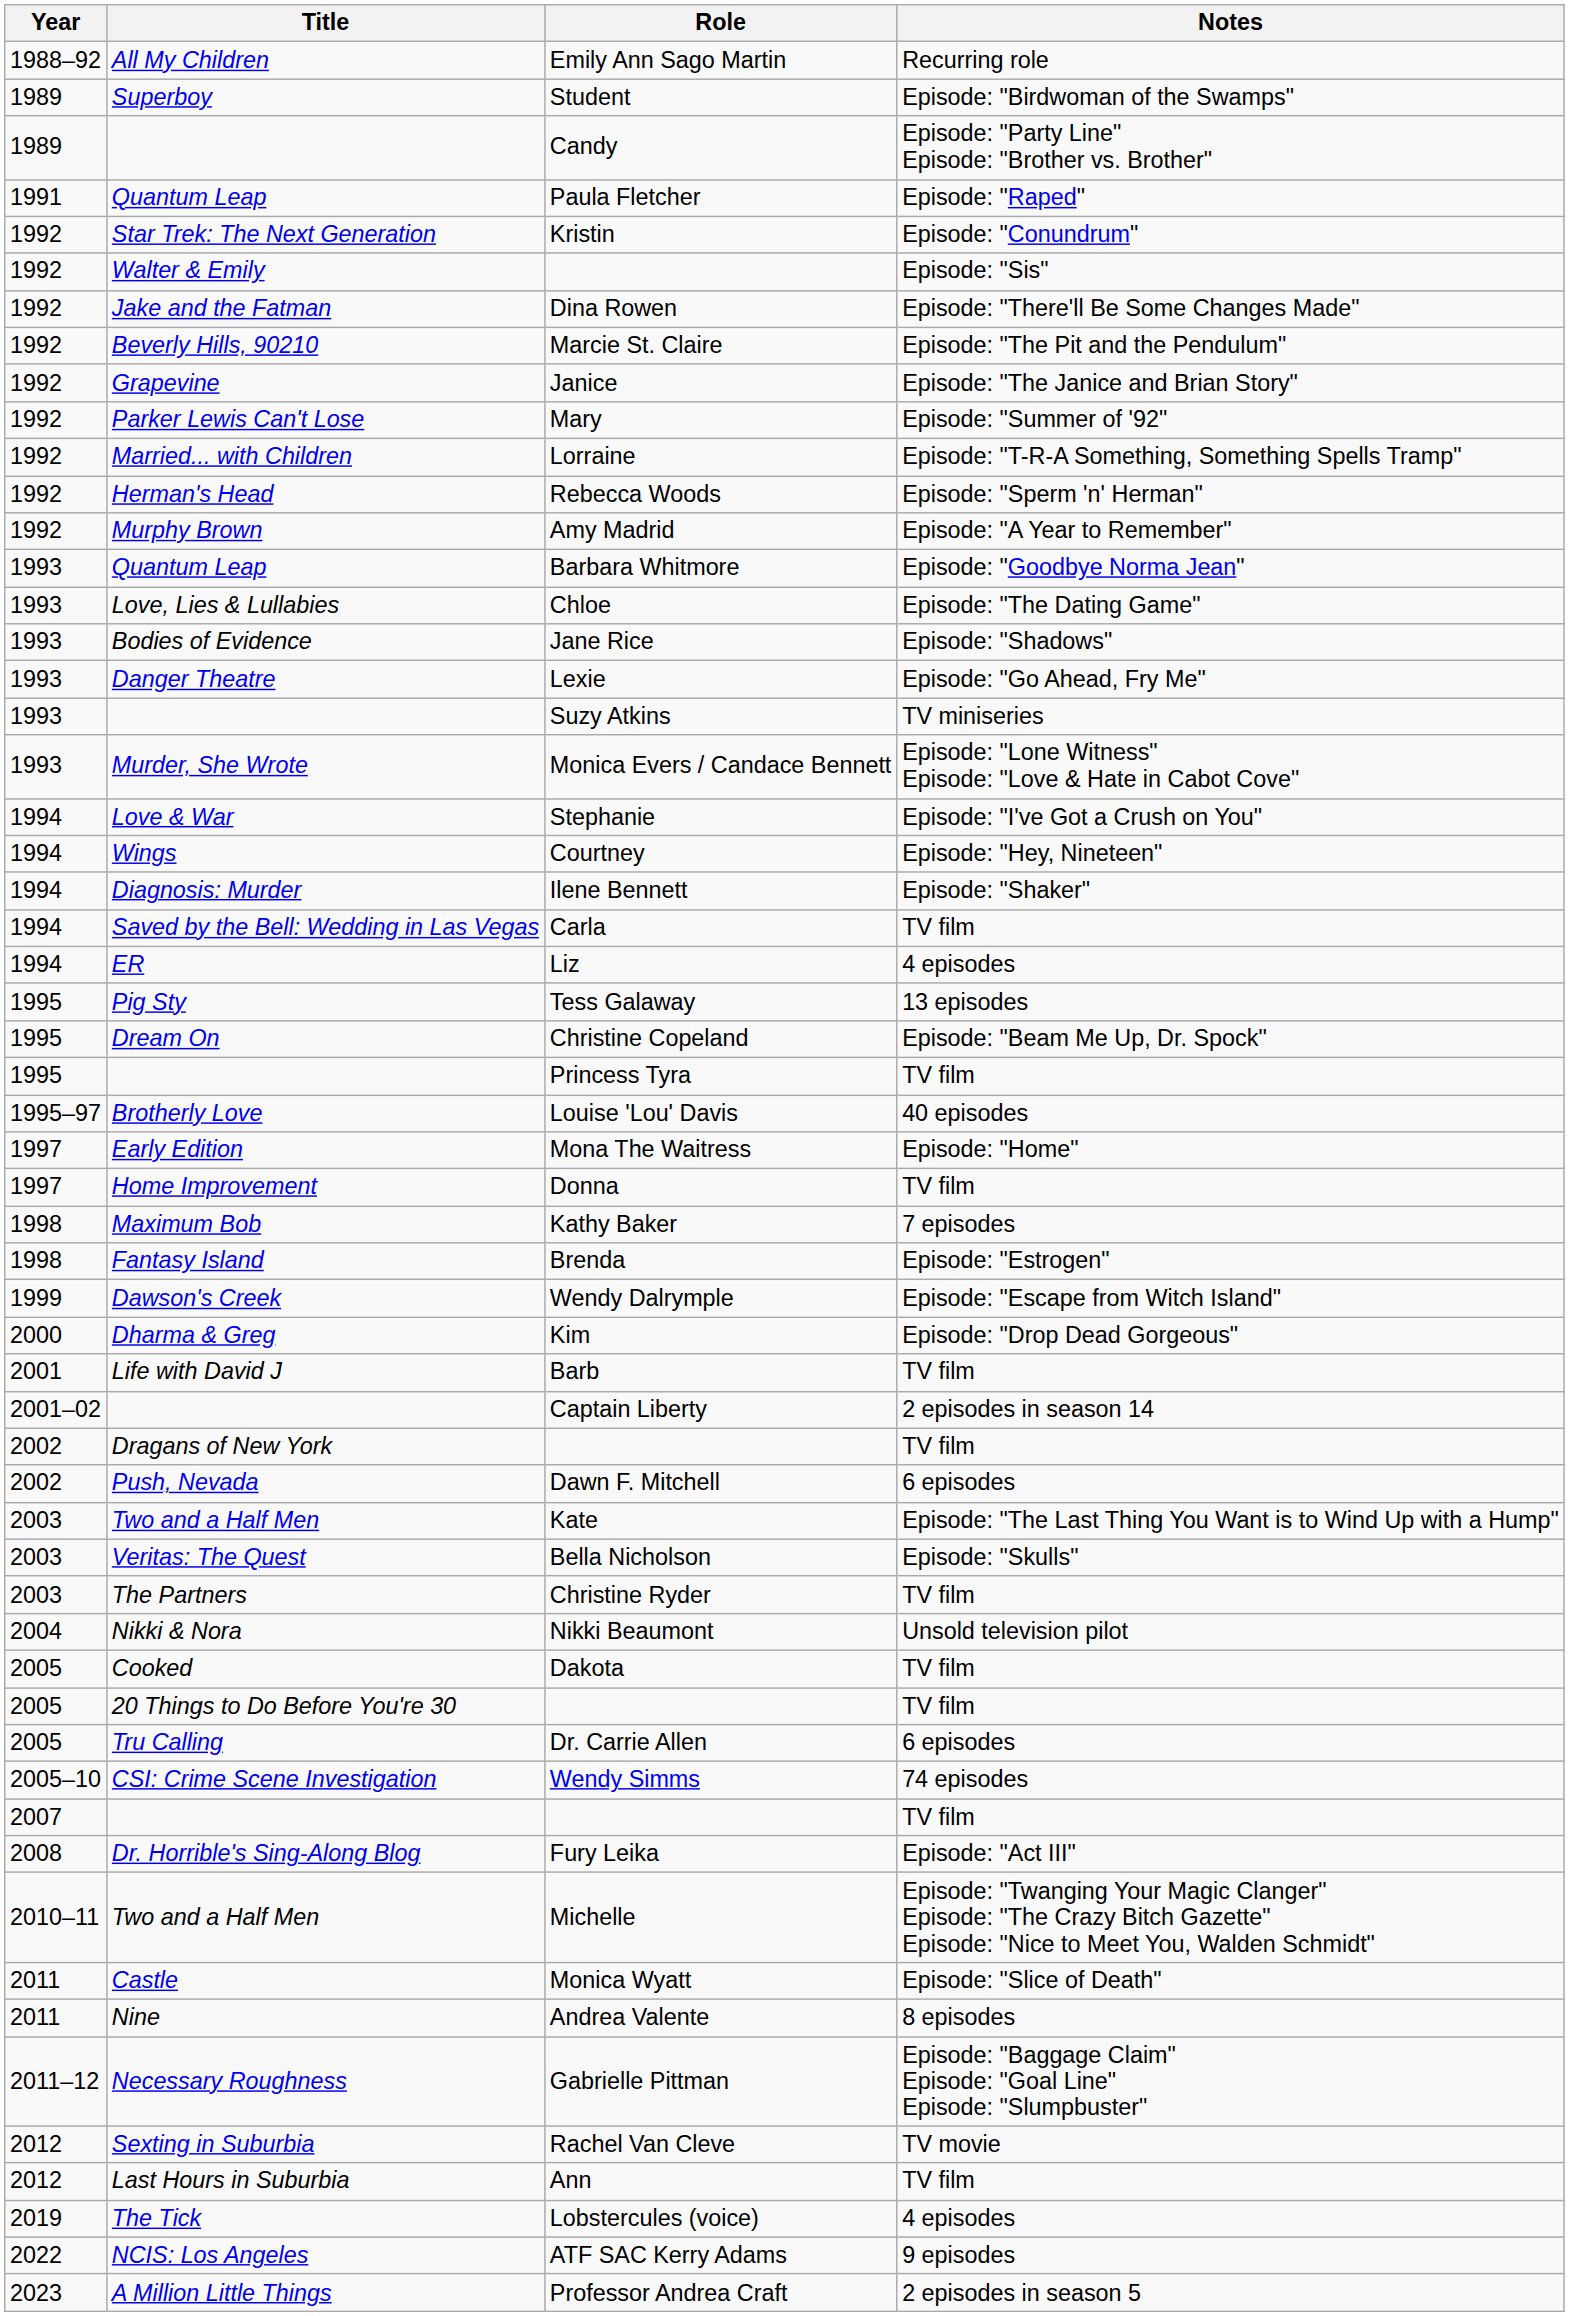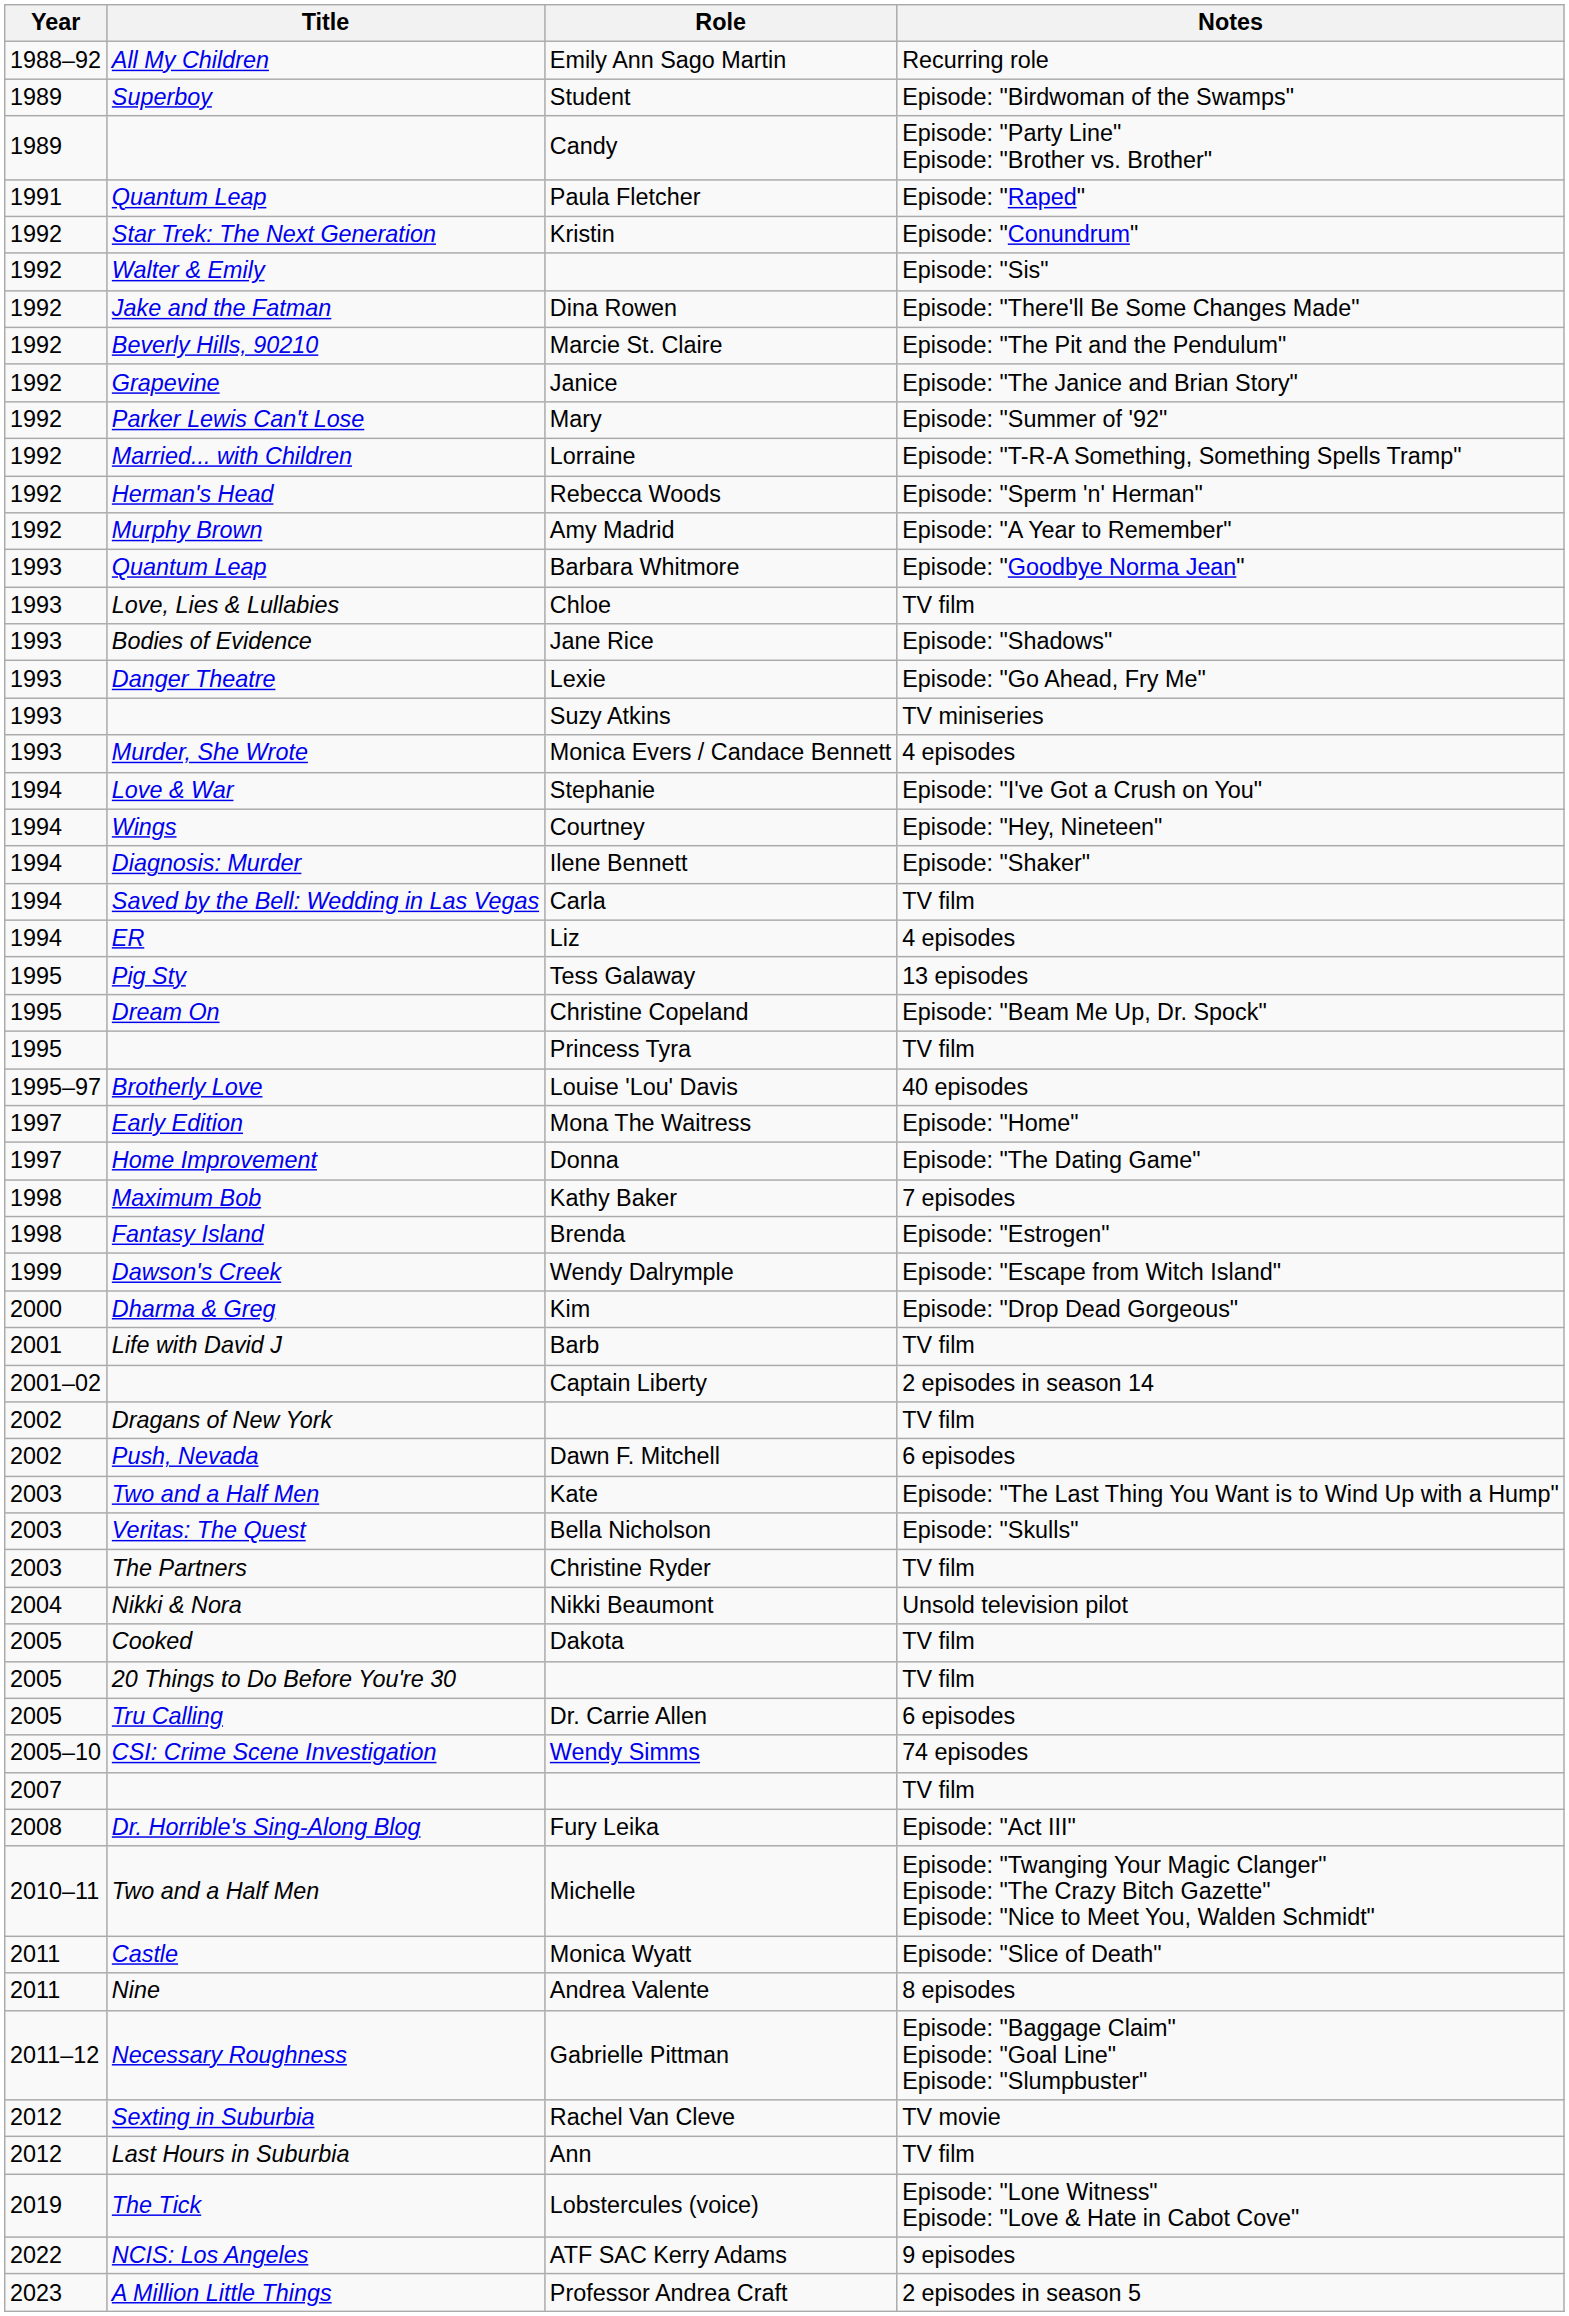Chloe | Notes: Episode: "The Dating Game" -> TV film
Monica Evers / Candace Bennett | Notes: Episode: "Lone Witness" Episode: "Love & Hate in Cabot Cove" -> 4 episodes
Donna | Notes: TV film -> Episode: "The Dating Game"
Lobstercules (voice) | Notes: 4 episodes -> Episode: "Lone Witness" Episode: "Love & Hate in Cabot Cove"
